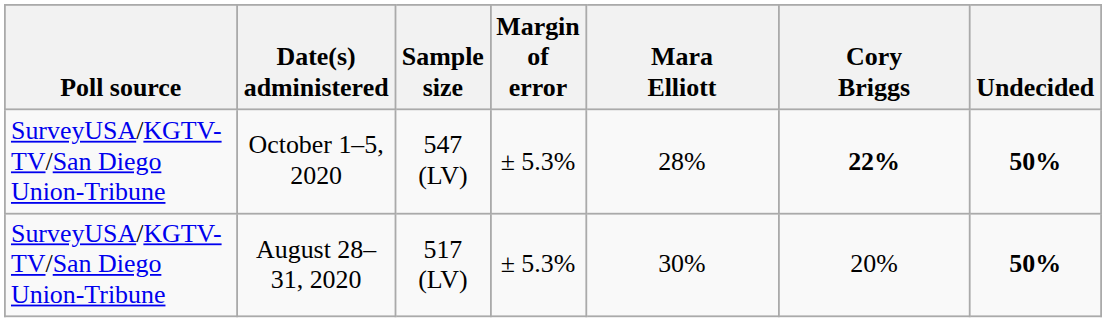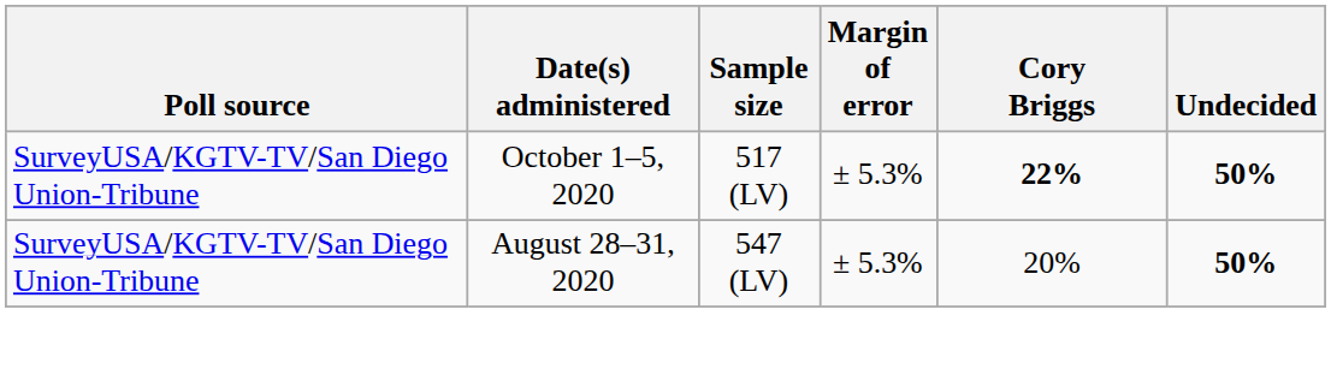- column: Mara Elliott | 28% | 30%
October 1–5, 2020 | Sample size: 547 (LV) -> 517 (LV)
August 28–31, 2020 | Sample size: 517 (LV) -> 547 (LV)
